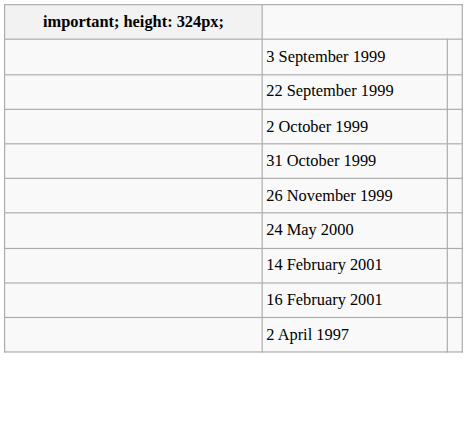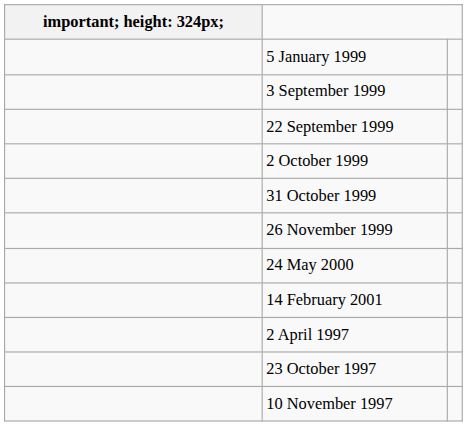+ row: 5 January 1999
- row: 16 February 2001
+ row: 23 October 1997
+ row: 10 November 1997
